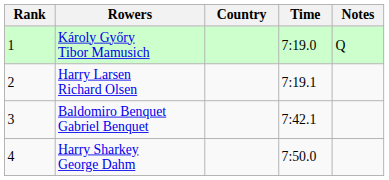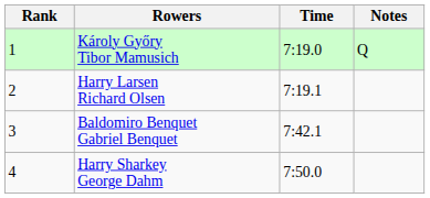- column: Country
